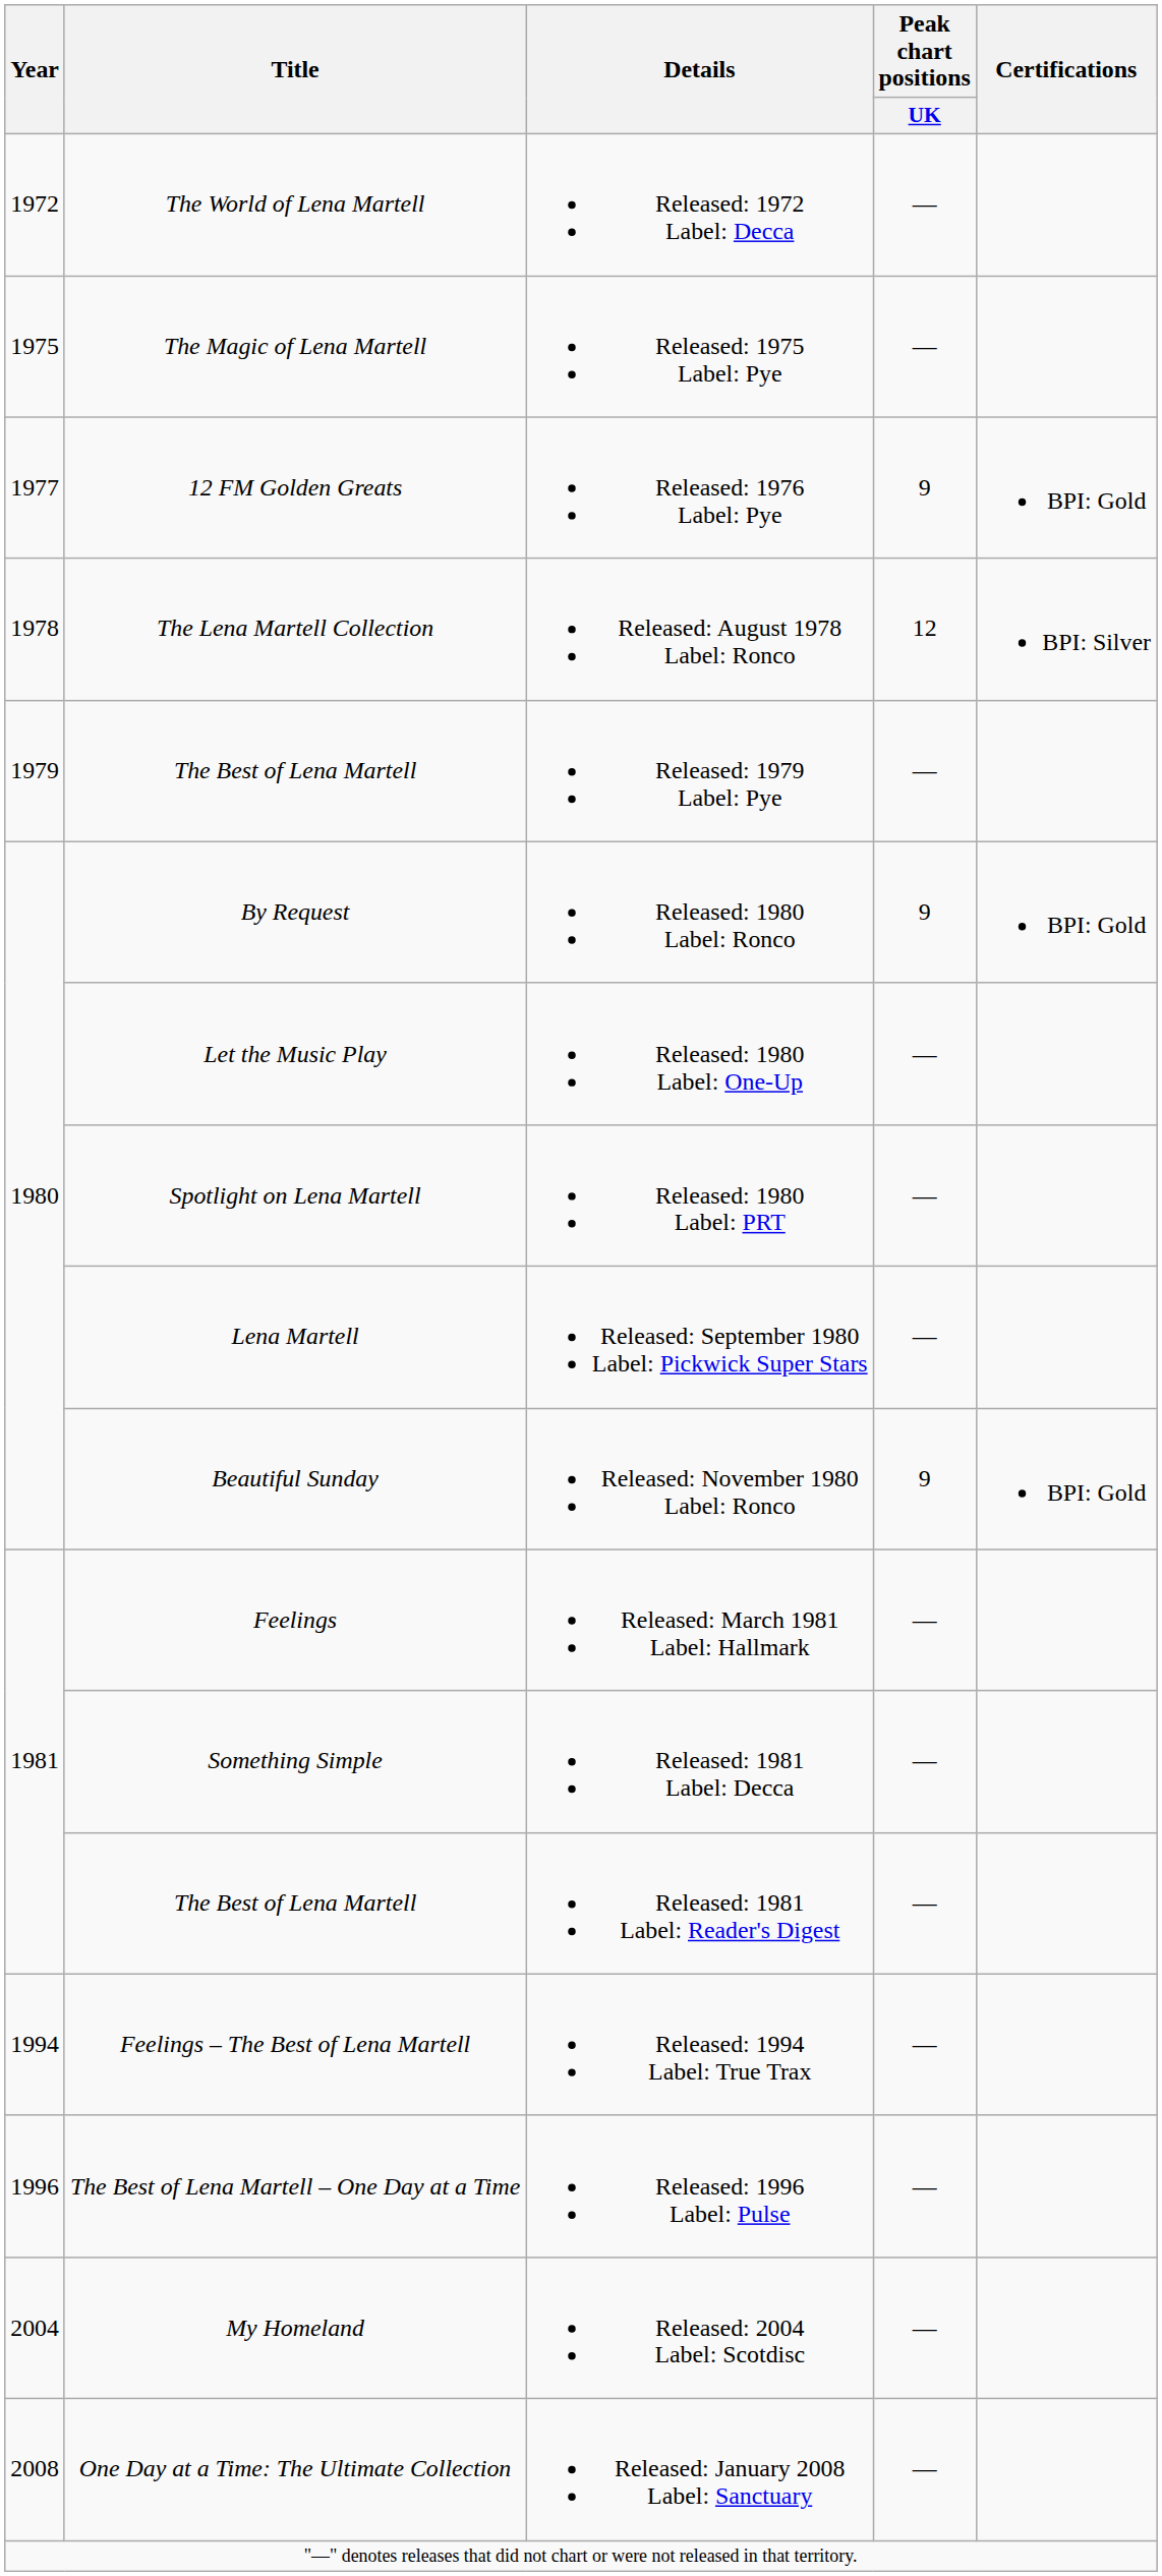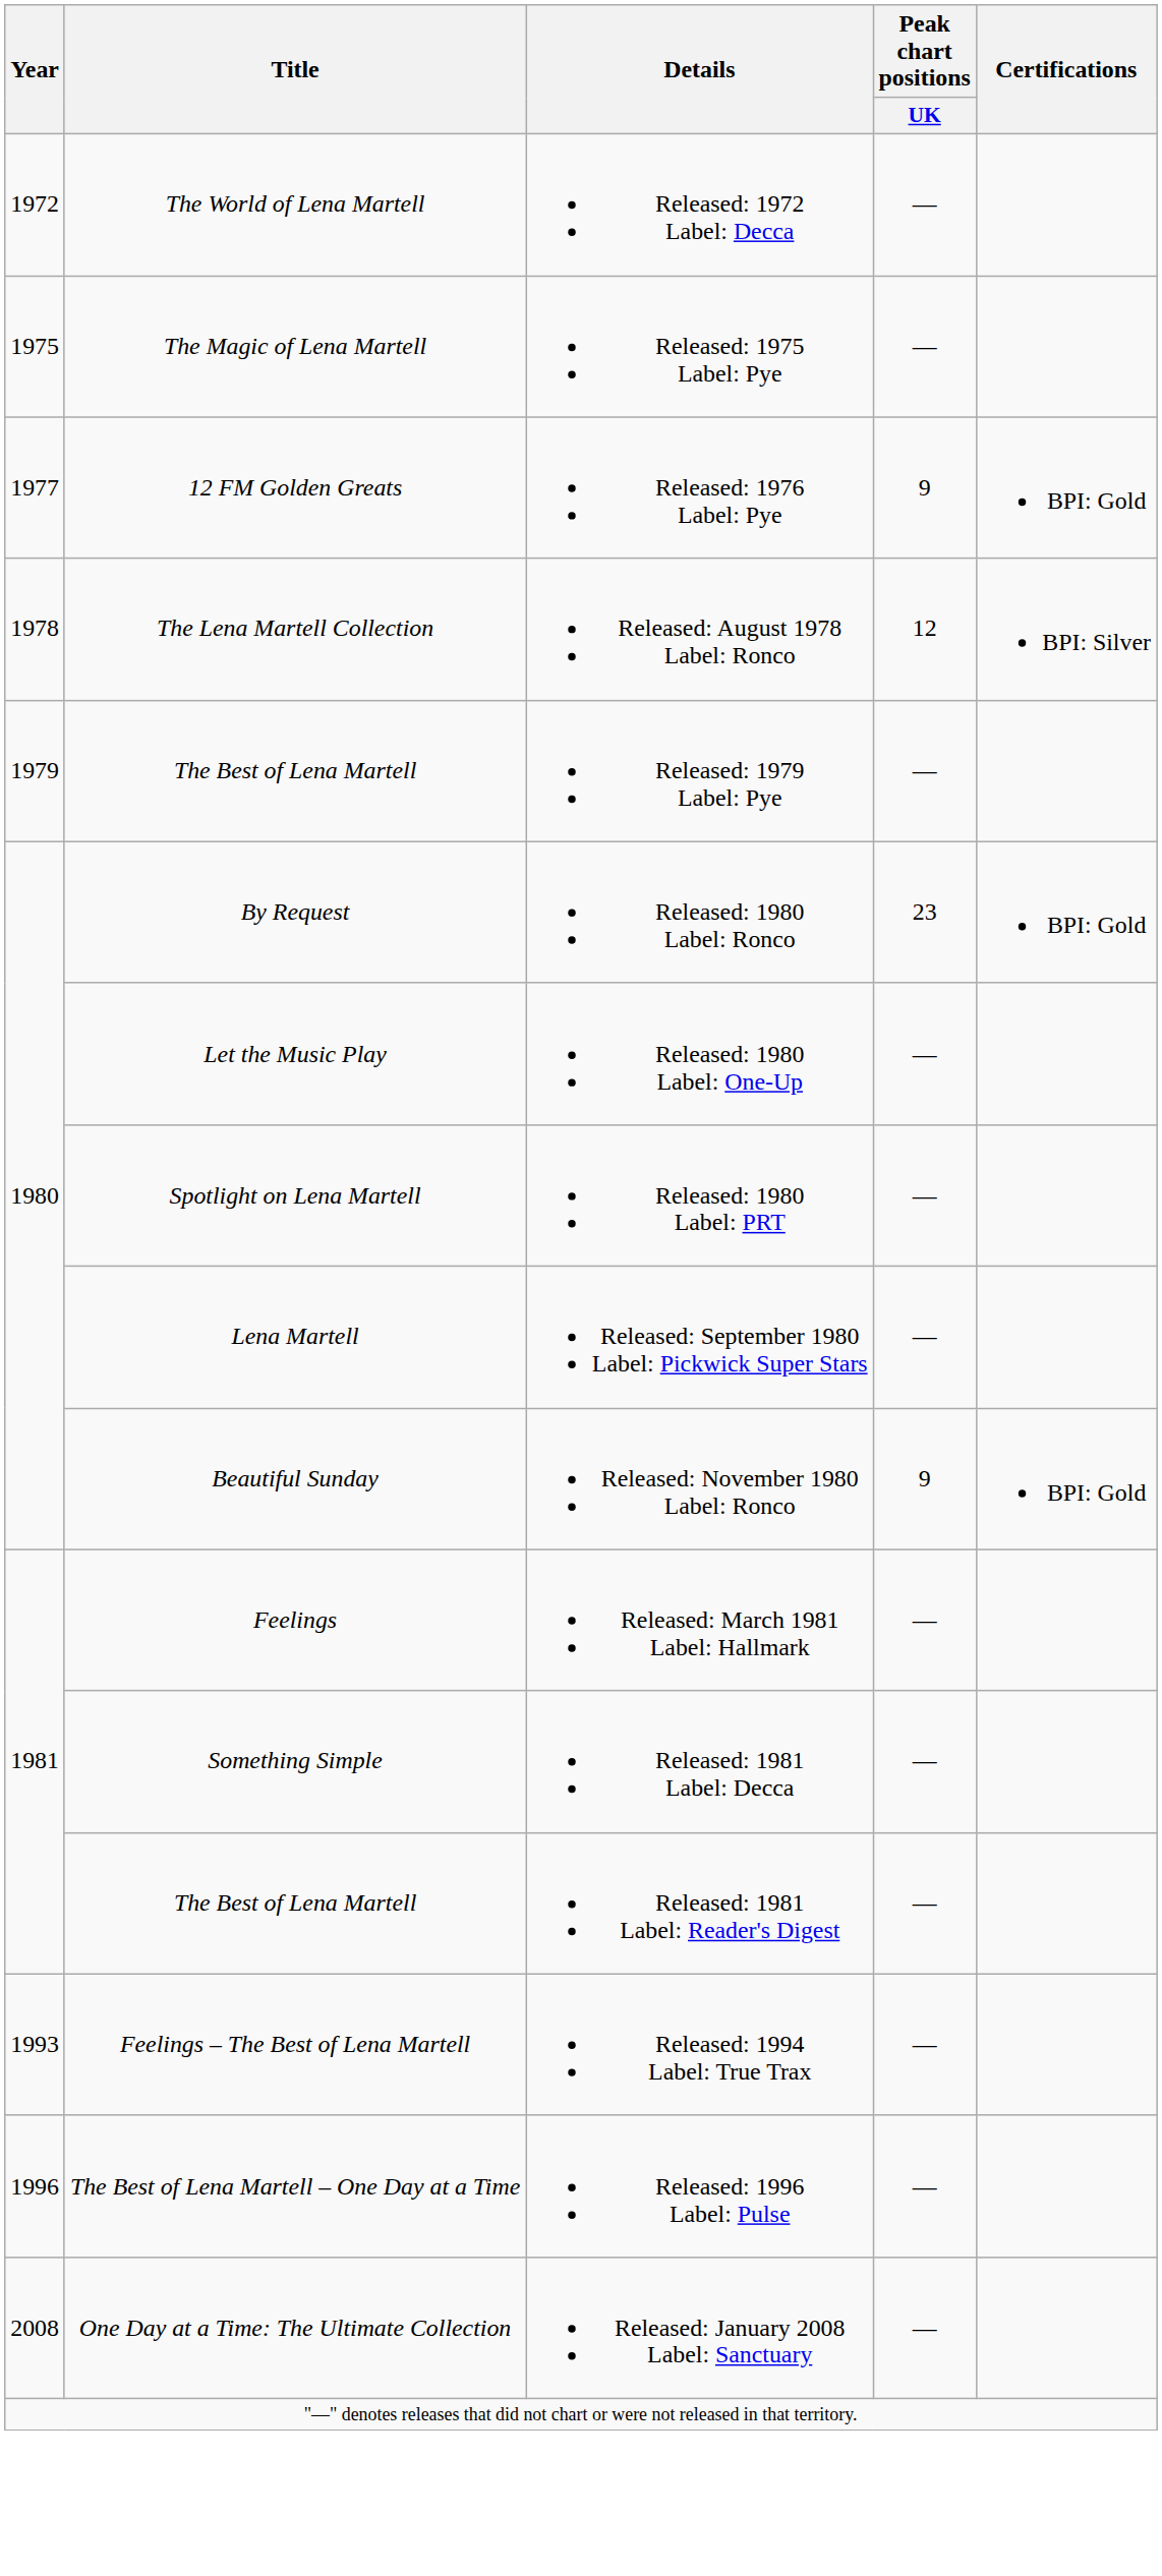Released: 1980 Label: Ronco | Peak chart positions / UK: 9 -> 23
Released: 1994 Label: True Trax | Year: 1994 -> 1993
- row: 2004 | My Homeland | Released: 2004 Label: Scotdisc | —
